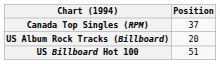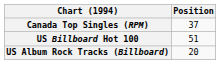rows swapped: US Billboard Hot 100 <-> US Album Rock Tracks (Billboard)
